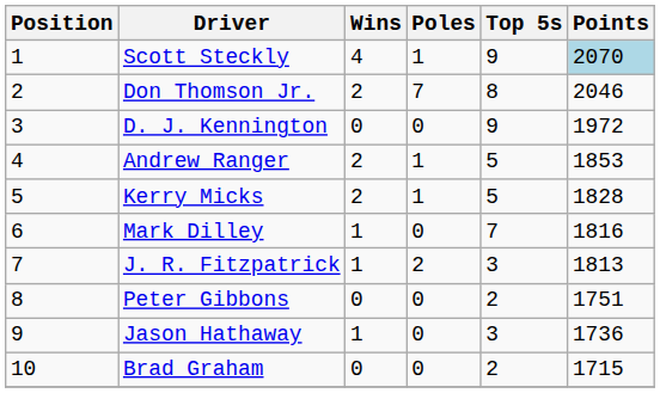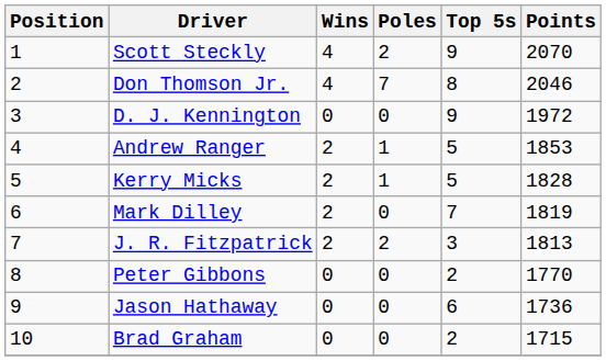Scott Steckly | Poles: 1 -> 2
Scott Steckly | Points: lightblue background -> no background
Don Thomson Jr. | Wins: 2 -> 4
Mark Dilley | Wins: 1 -> 2
Mark Dilley | Points: 1816 -> 1819
J. R. Fitzpatrick | Wins: 1 -> 2
Peter Gibbons | Points: 1751 -> 1770
Jason Hathaway | Wins: 1 -> 0
Jason Hathaway | Top 5s: 3 -> 6
